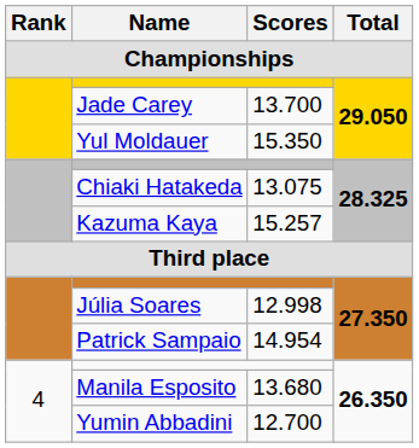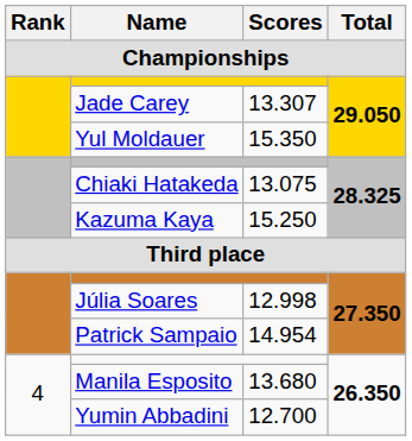Jade Carey | Scores: 13.700 -> 13.307
Kazuma Kaya | Scores: 15.257 -> 15.250
